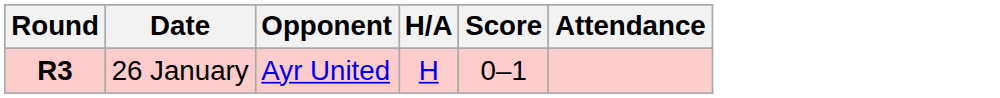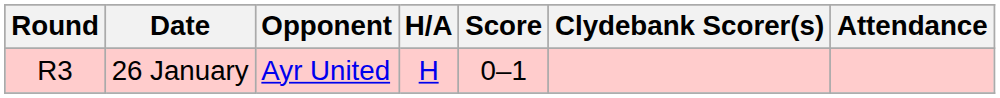+ column: Clydebank Scorer(s)
26 January | Round: bold -> normal
